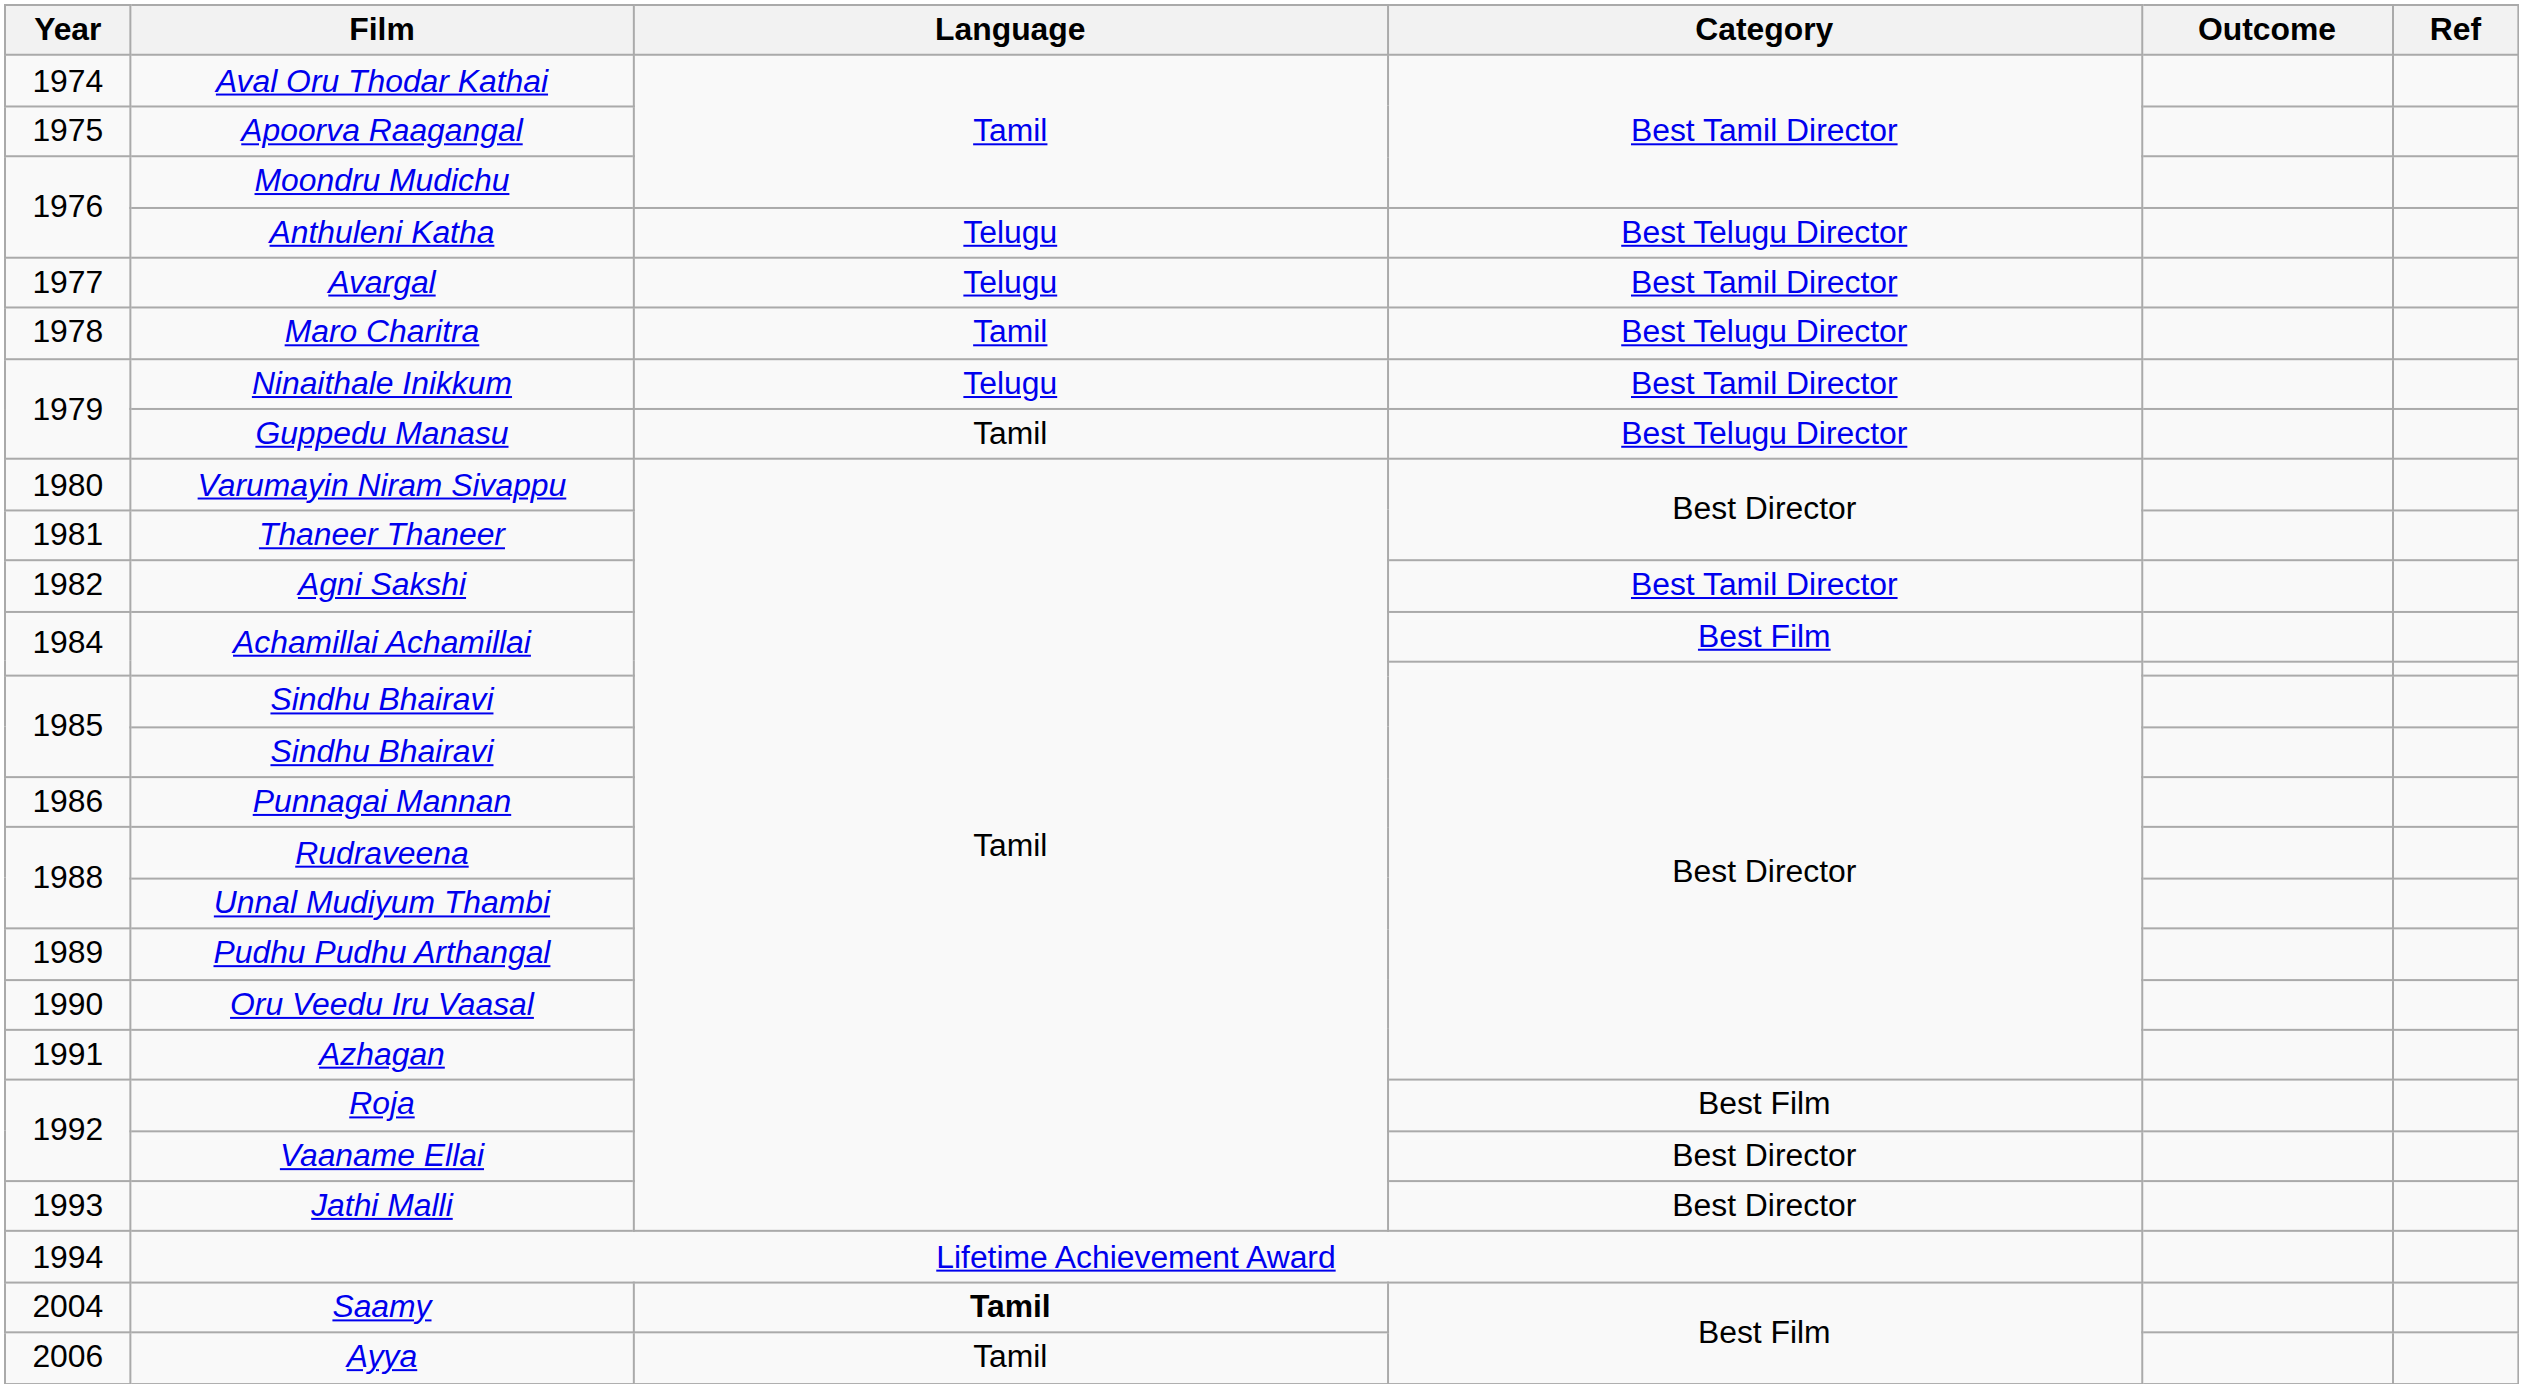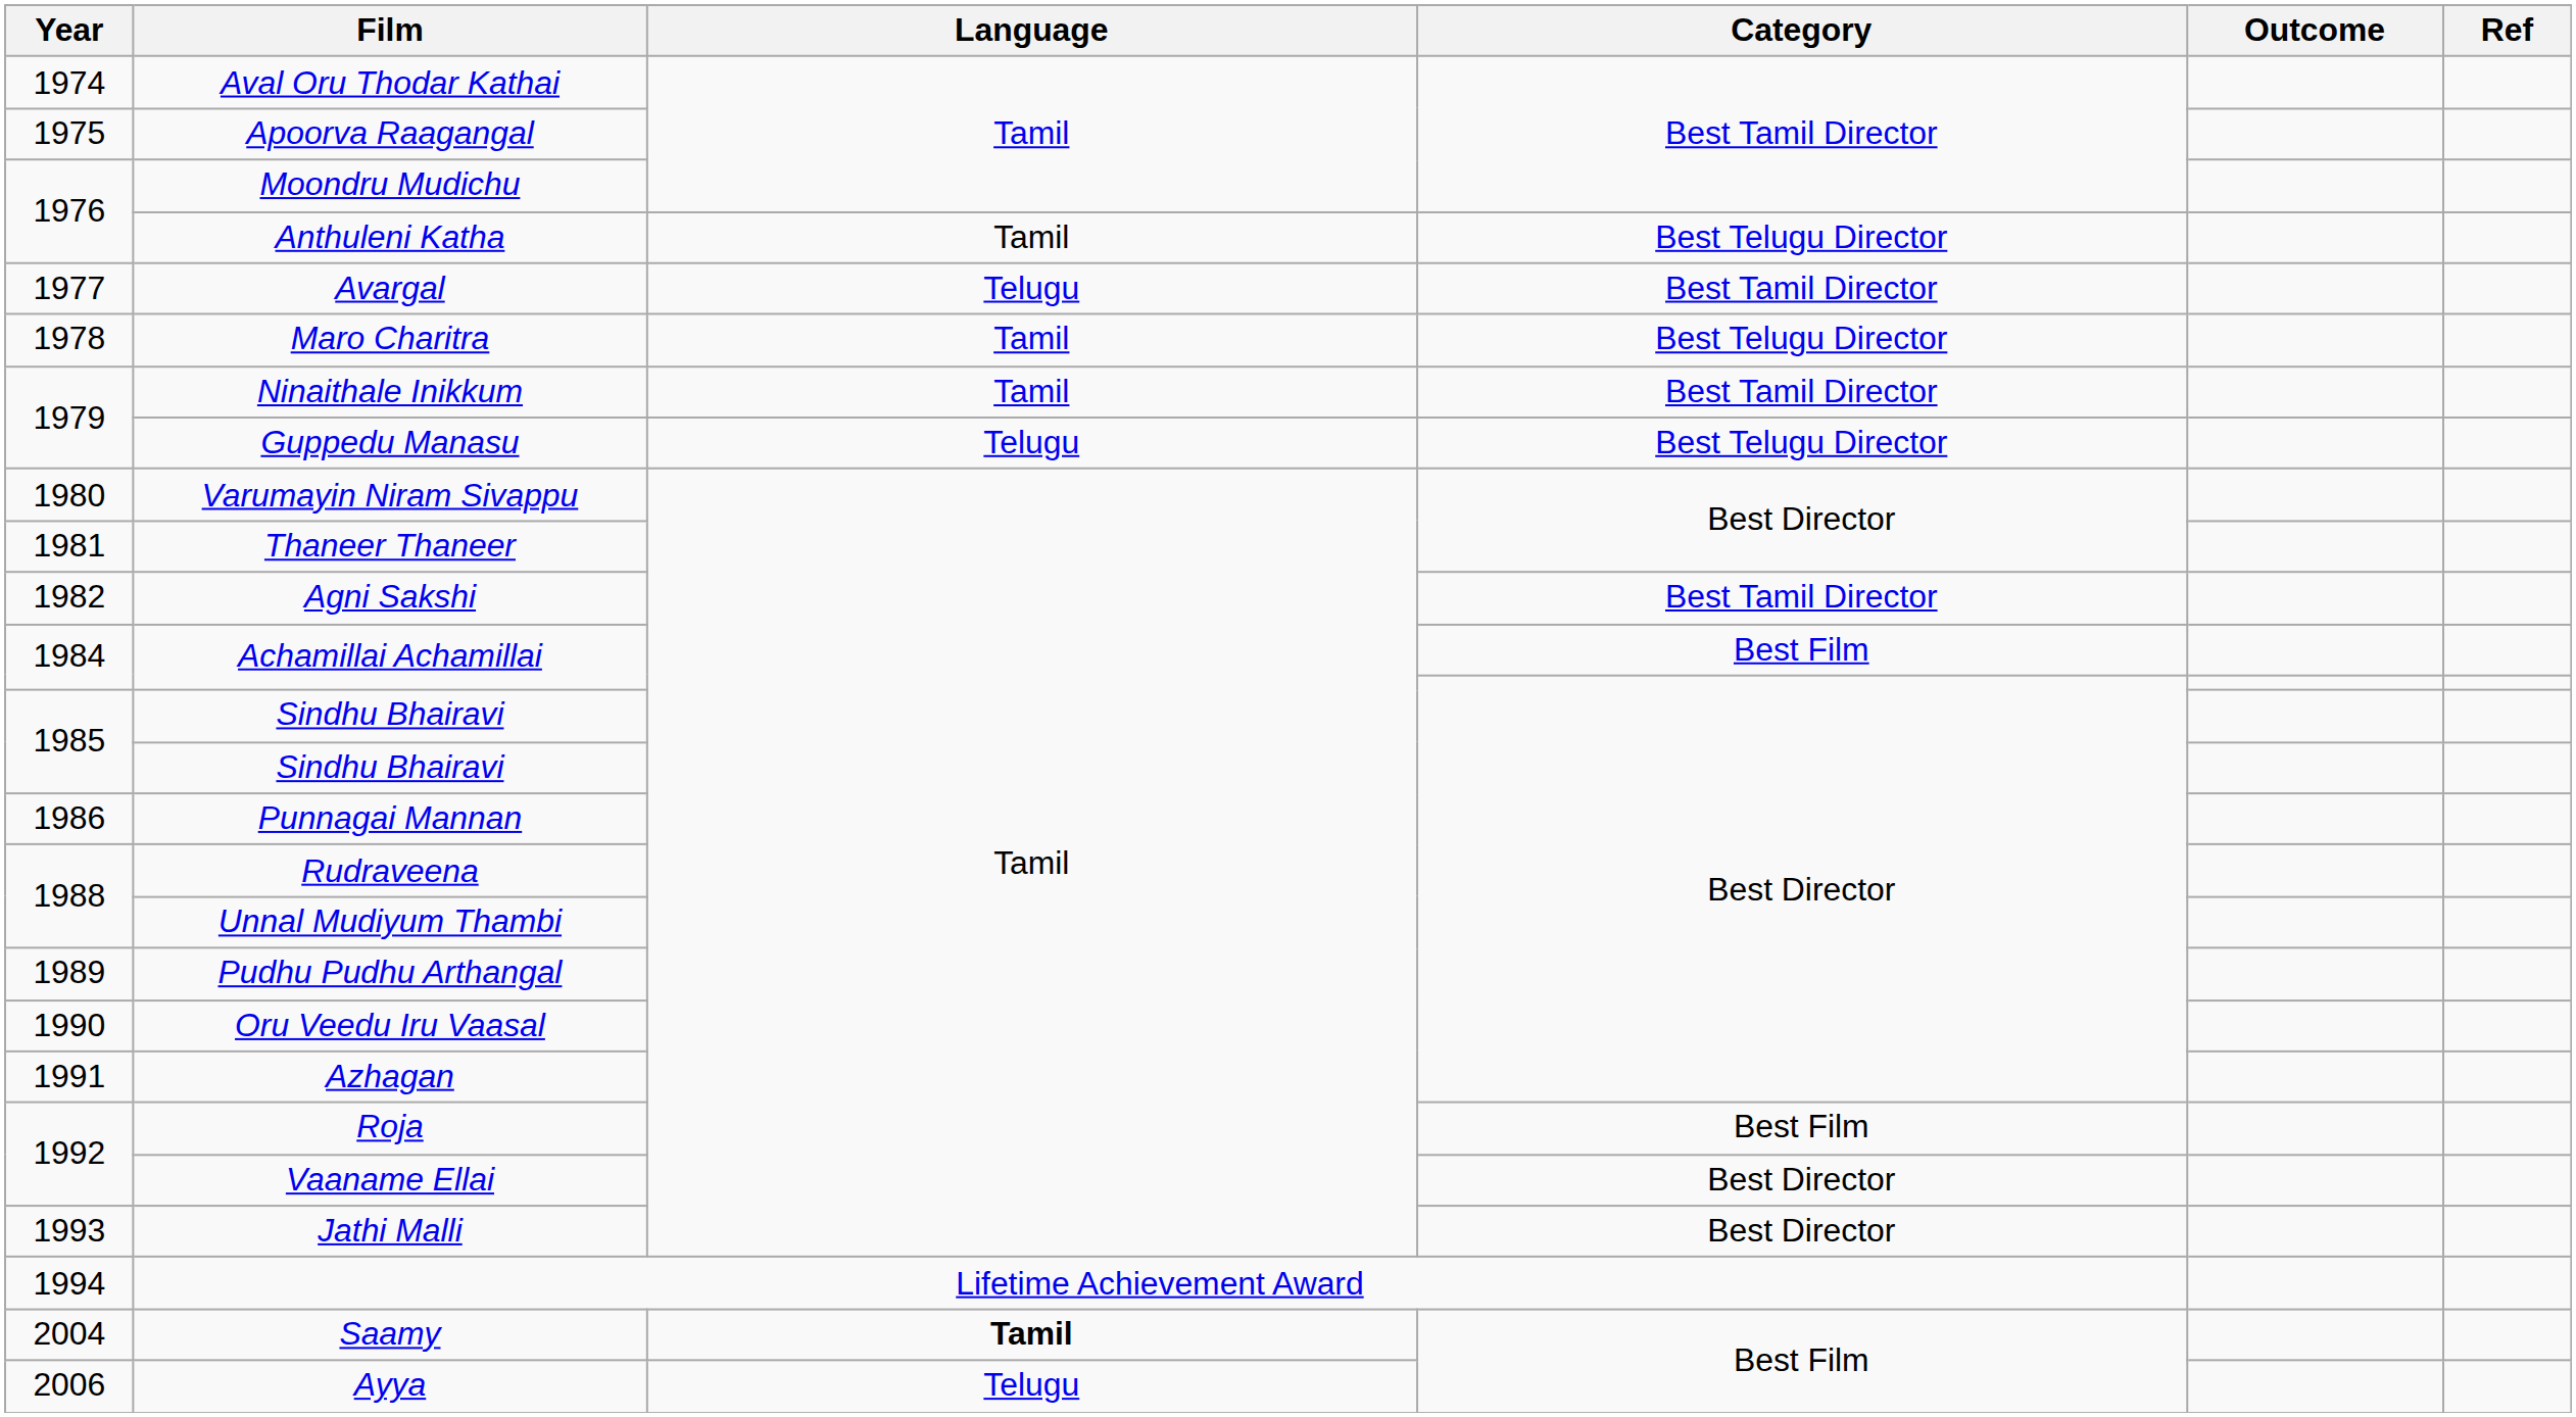Anthuleni Katha | Language: Telugu -> Tamil
Ninaithale Inikkum | Language: Telugu -> Tamil
Guppedu Manasu | Language: Tamil -> Telugu
Ayya | Language: Tamil -> Telugu
